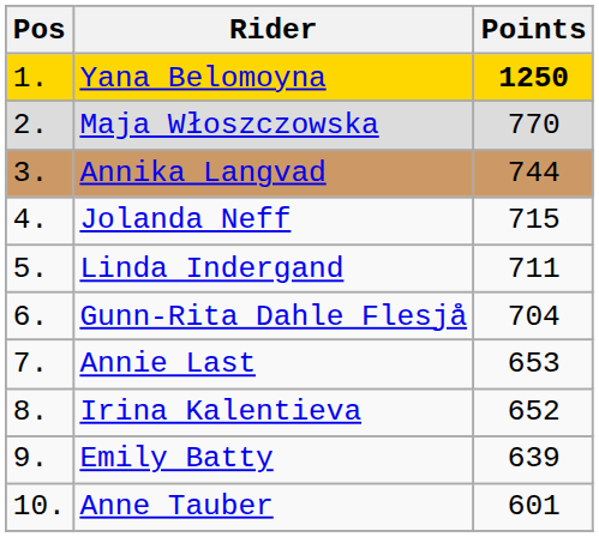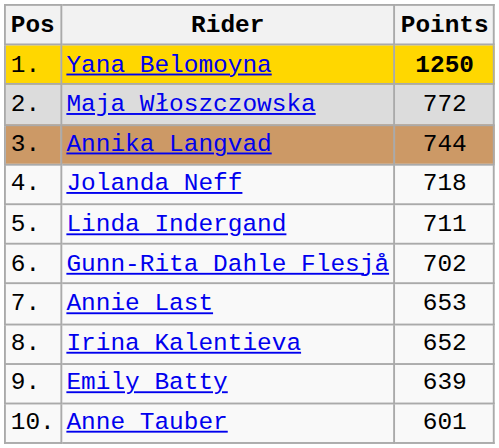Maja Włoszczowska | Points: 770 -> 772
Jolanda Neff | Points: 715 -> 718
Gunn-Rita Dahle Flesjå | Points: 704 -> 702
